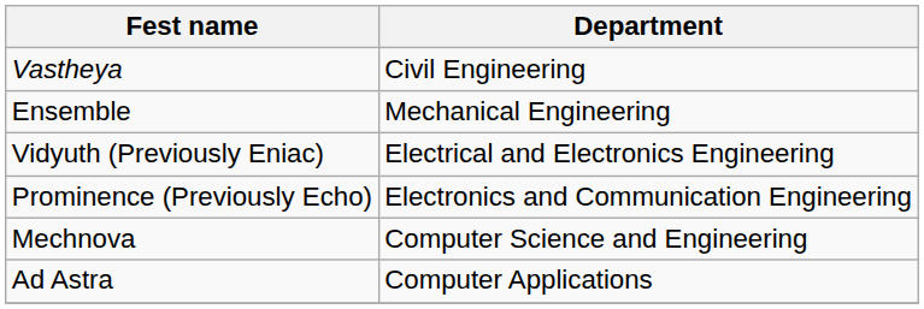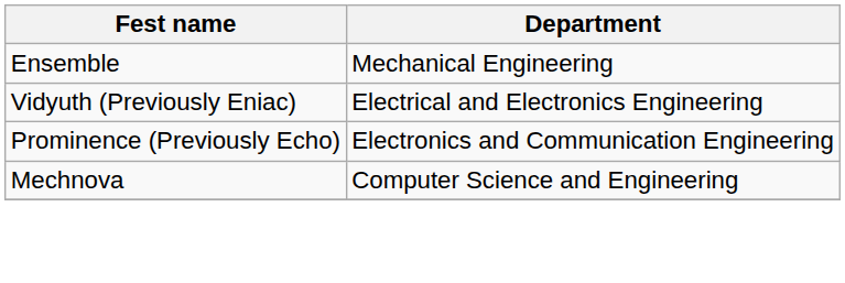- row: Vastheya | Civil Engineering
- row: Ad Astra | Computer Applications
